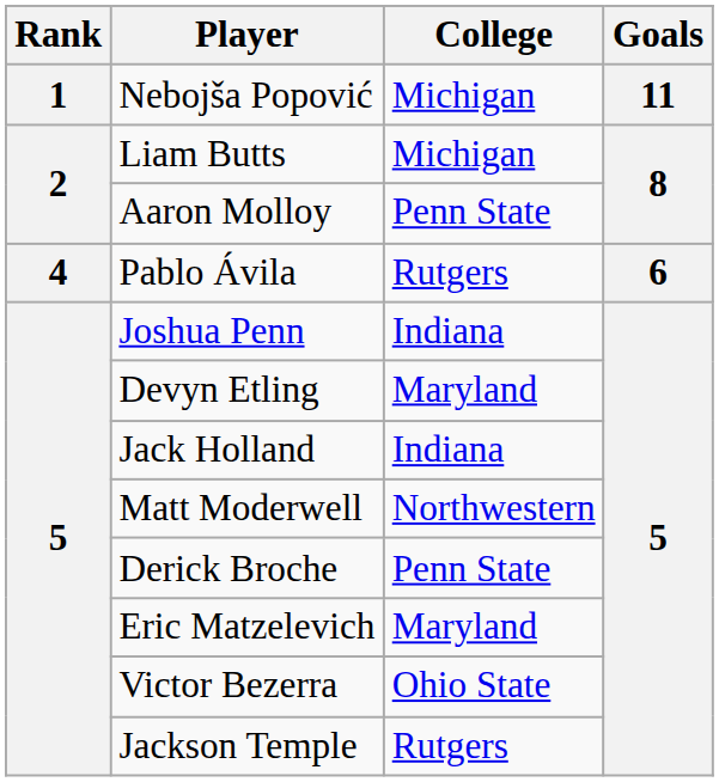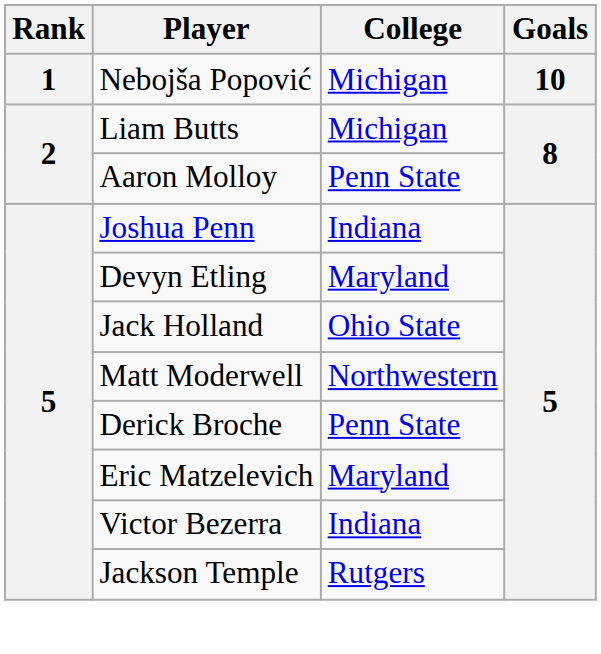Nebojša Popović | Goals: 11 -> 10
- row: 4 | Pablo Ávila | Rutgers | 6
Jack Holland | College: Indiana -> Ohio State
Victor Bezerra | College: Ohio State -> Indiana
